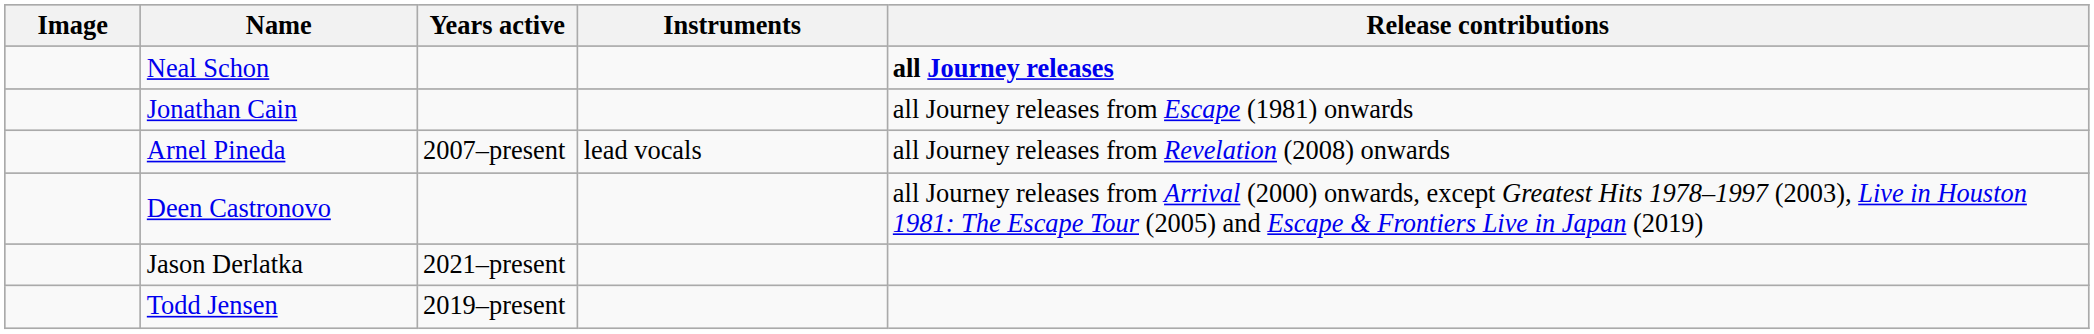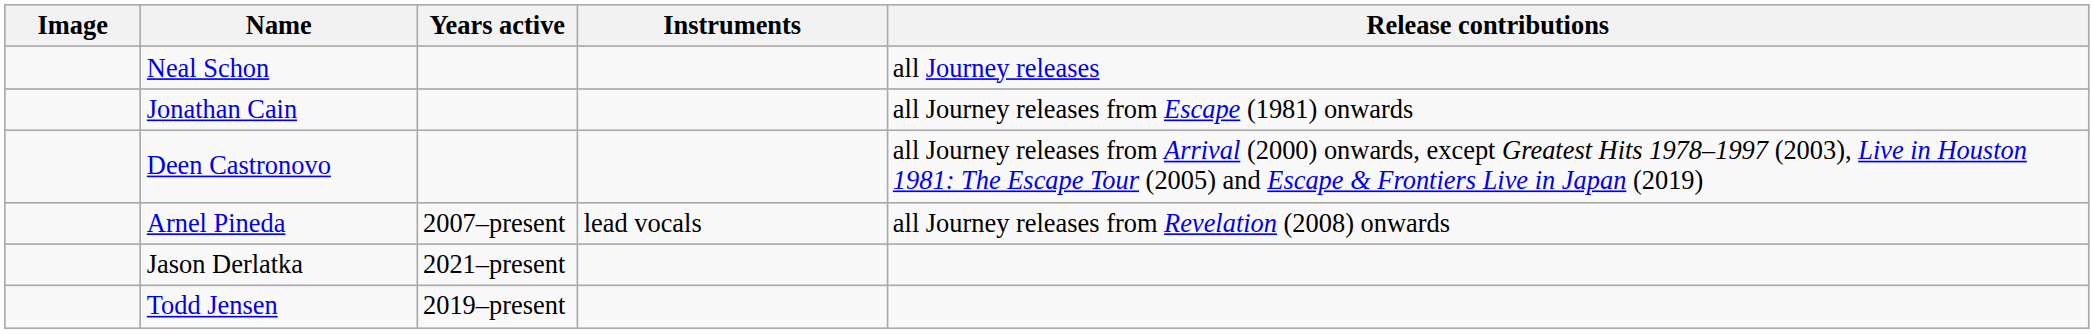Neal Schon | Release contributions: bold -> normal
rows swapped: Deen Castronovo <-> Arnel Pineda
